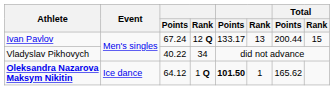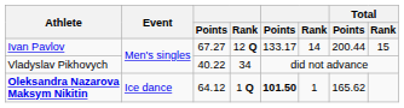Ivan Pavlov | column 3: 67.24 -> 67.27
Ivan Pavlov | column 6: 13 -> 14
